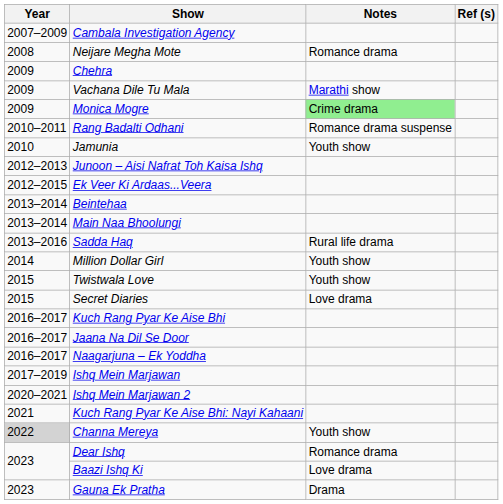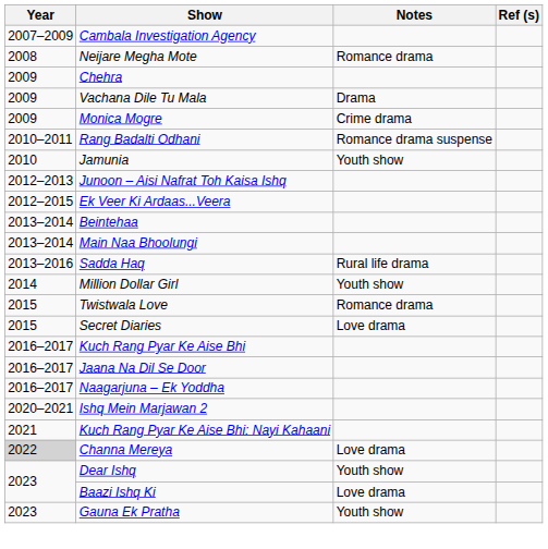Vachana Dile Tu Mala | Notes: Marathi show -> Drama
Monica Mogre | Notes: lightgreen background -> no background
Twistwala Love | Notes: Youth show -> Romance drama
- row: 2017–2019 | Ishq Mein Marjawan
Channa Mereya | Notes: Youth show -> Love drama
Dear Ishq | Notes: Romance drama -> Youth show
Gauna Ek Pratha | Notes: Drama -> Youth show
